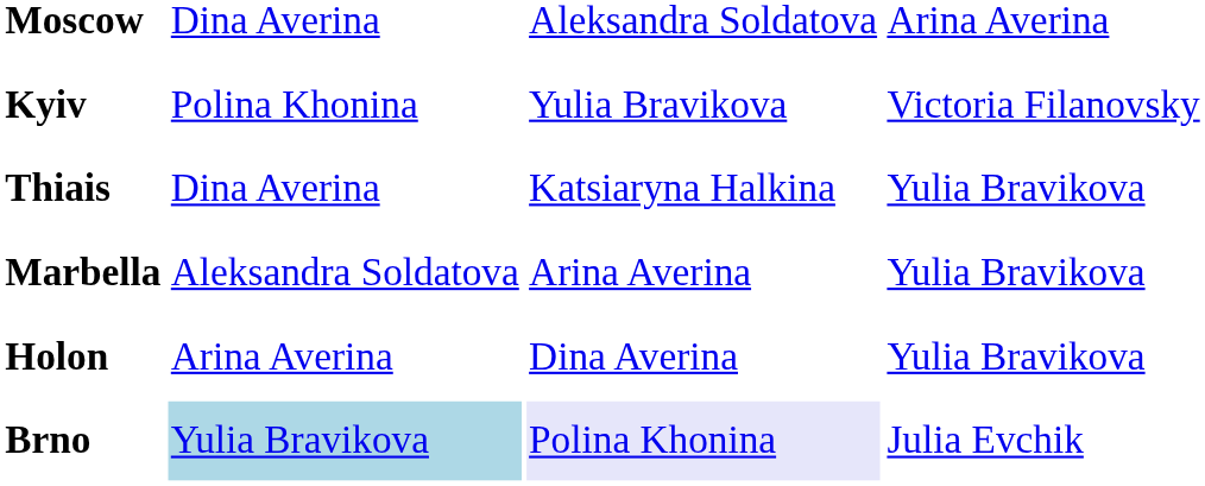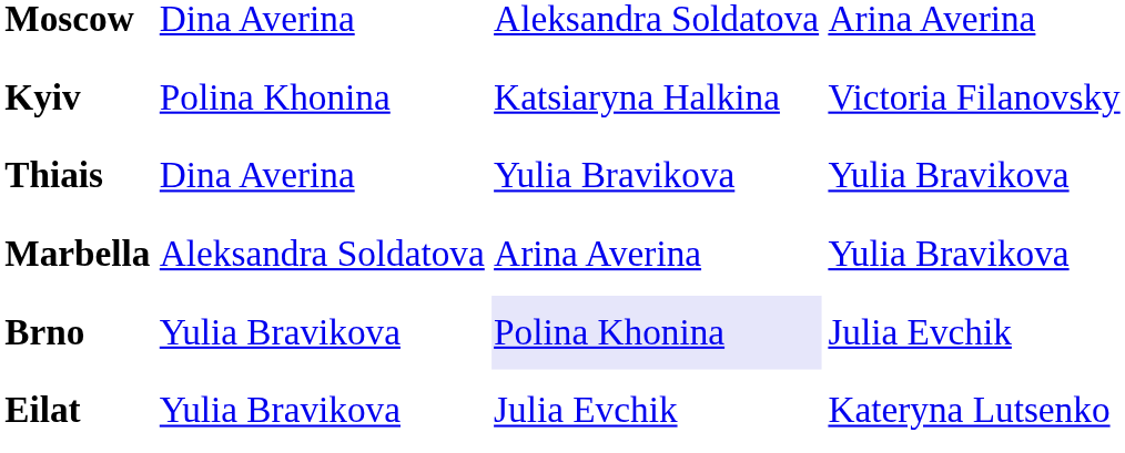Kyiv | column 3: Yulia Bravikova -> Katsiaryna Halkina
Thiais | column 3: Katsiaryna Halkina -> Yulia Bravikova
- row: Holon | Arina Averina | Dina Averina | Yulia Bravikova
Brno | column 2: lightblue background -> no background
+ row: Eilat | Yulia Bravikova | Julia Evchik | Kateryna Lutsenko
